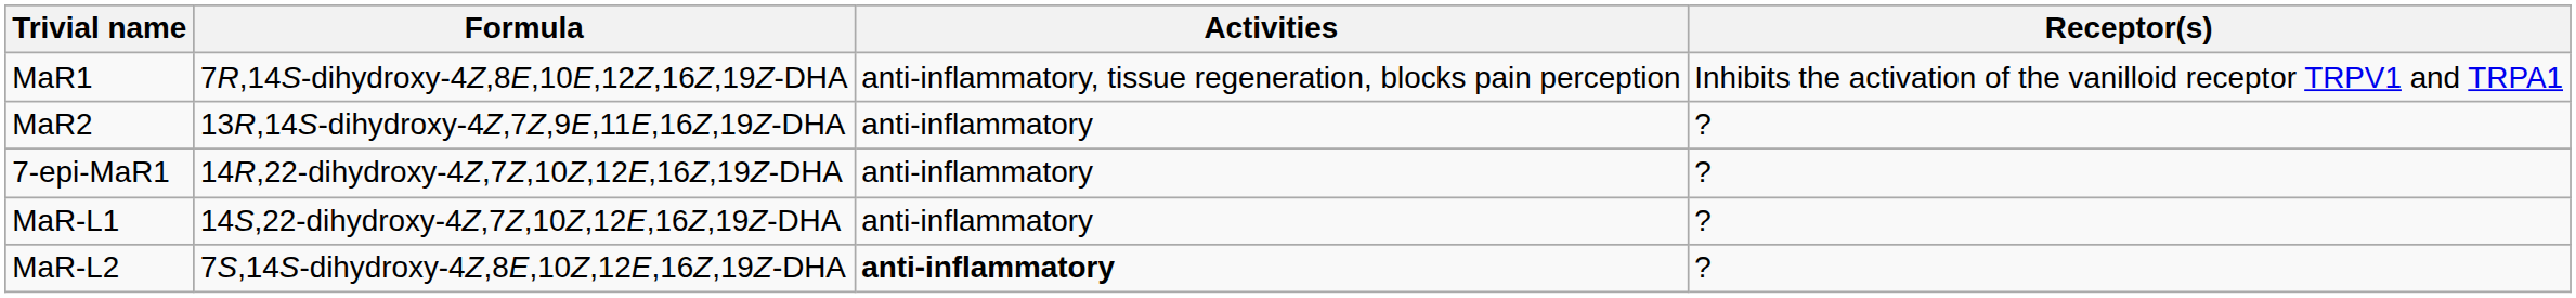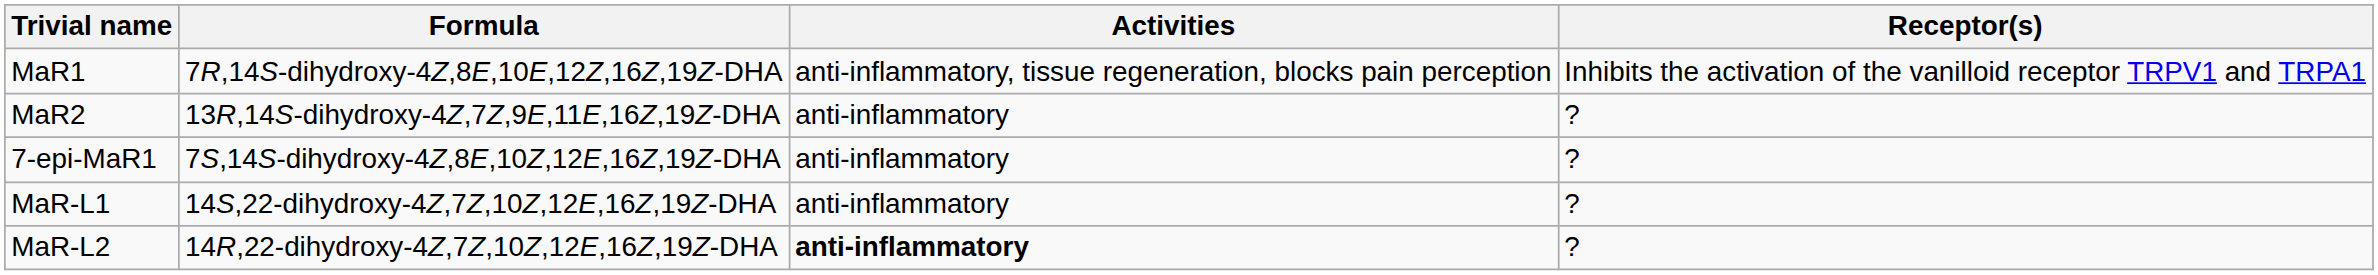7-epi-MaR1 | Formula: 14R,22-dihydroxy-4Z,7Z,10Z,12E,16Z,19Z-DHA -> 7S,14S-dihydroxy-4Z,8E,10Z,12E,16Z,19Z-DHA
MaR-L2 | Formula: 7S,14S-dihydroxy-4Z,8E,10Z,12E,16Z,19Z-DHA -> 14R,22-dihydroxy-4Z,7Z,10Z,12E,16Z,19Z-DHA
